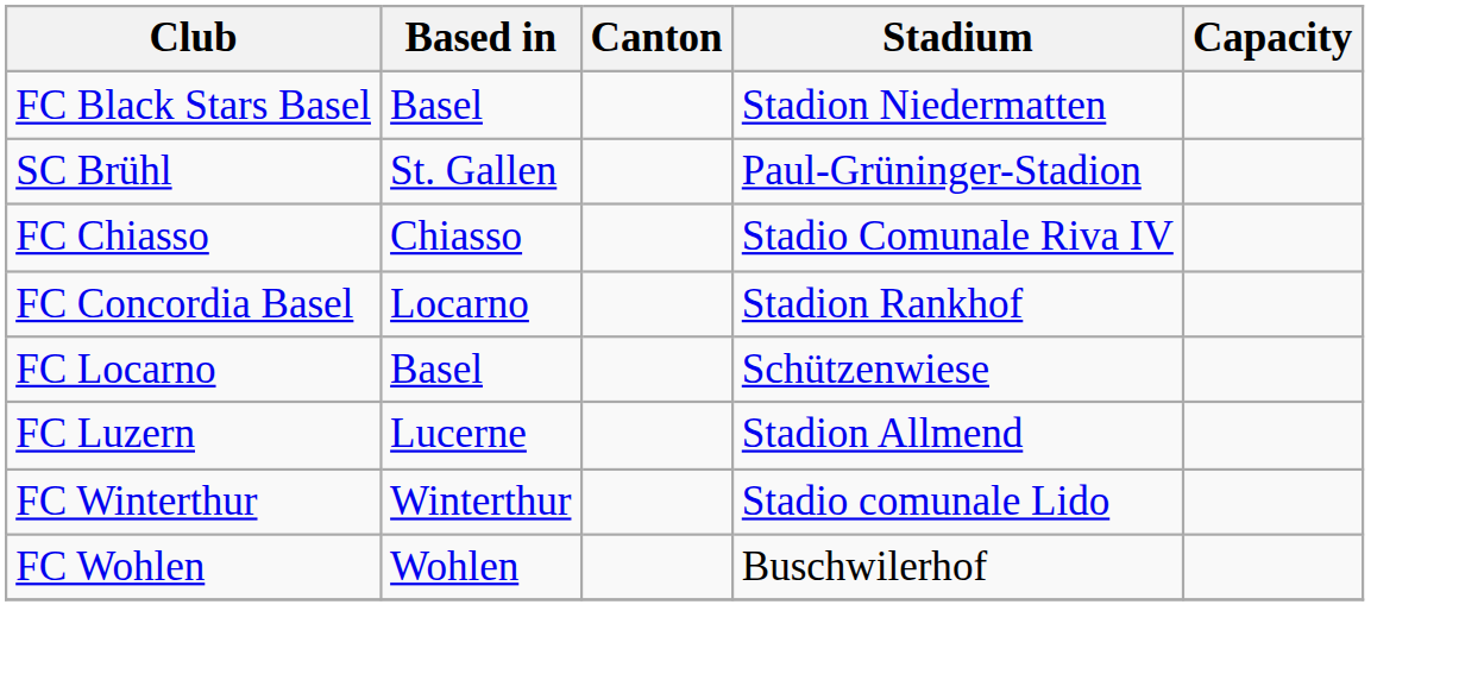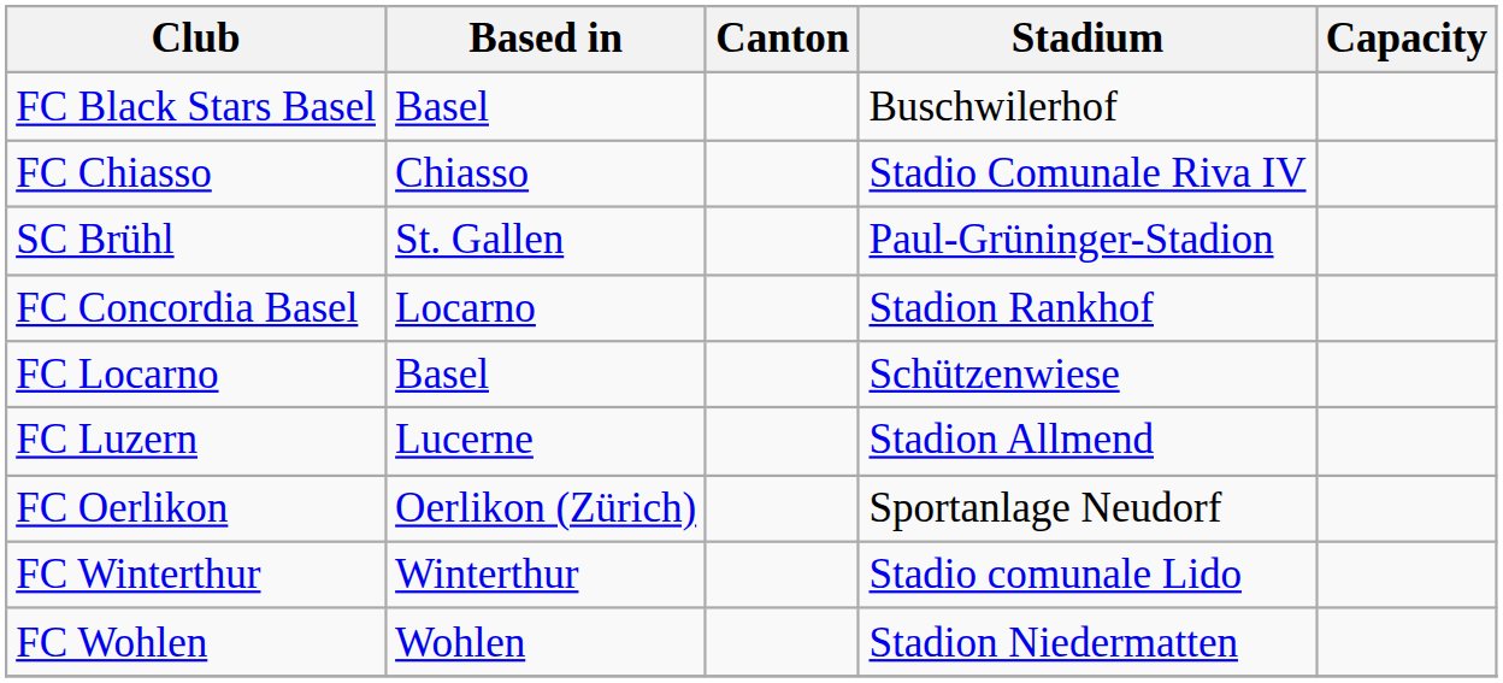FC Black Stars Basel | Stadium: Stadion Niedermatten -> Buschwilerhof
rows swapped: SC Brühl <-> FC Chiasso
+ row: FC Oerlikon | Oerlikon (Zürich) | Sportanlage Neudorf
FC Wohlen | Stadium: Buschwilerhof -> Stadion Niedermatten
